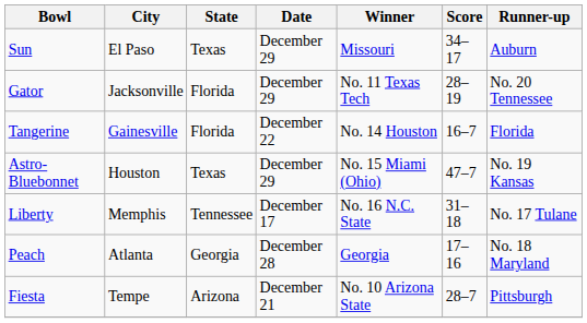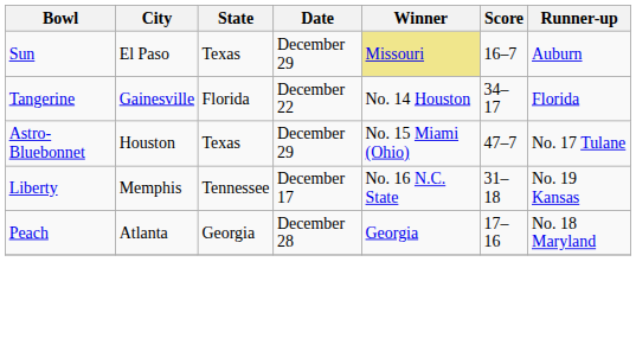Sun | Winner: no background -> khaki background
Sun | Score: 34–17 -> 16–7
- row: Gator | Jacksonville | Florida | December 29 | No. 11 Texas Tech | 28–19 | No. 20 Tennessee
Tangerine | Score: 16–7 -> 34–17
Astro-Bluebonnet | Runner-up: No. 19 Kansas -> No. 17 Tulane
Liberty | Runner-up: No. 17 Tulane -> No. 19 Kansas
- row: Fiesta | Tempe | Arizona | December 21 | No. 10 Arizona State | 28–7 | Pittsburgh
